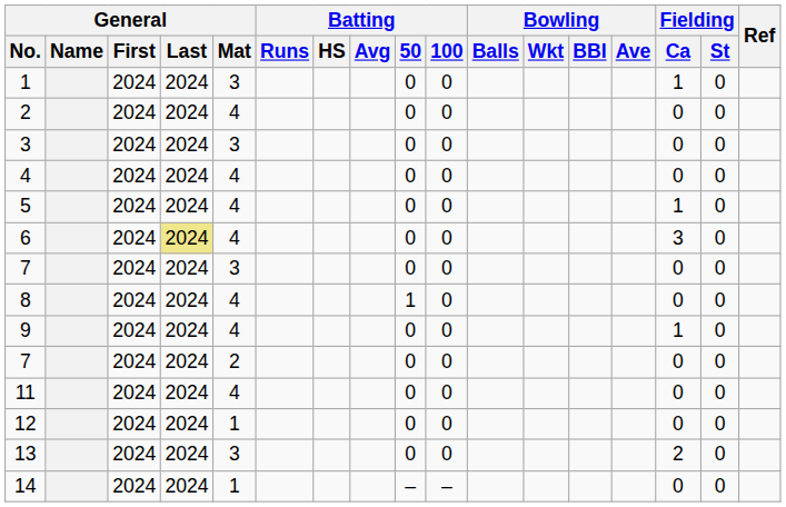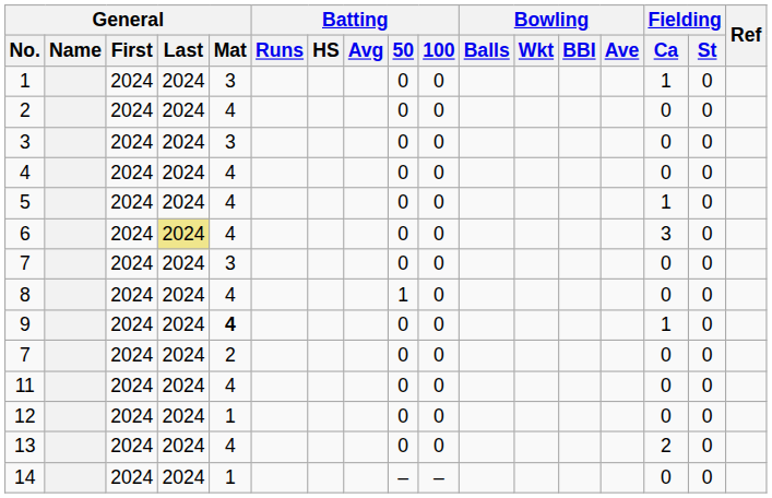9 | General / Mat: normal -> bold
13 | General / Mat: 3 -> 4
